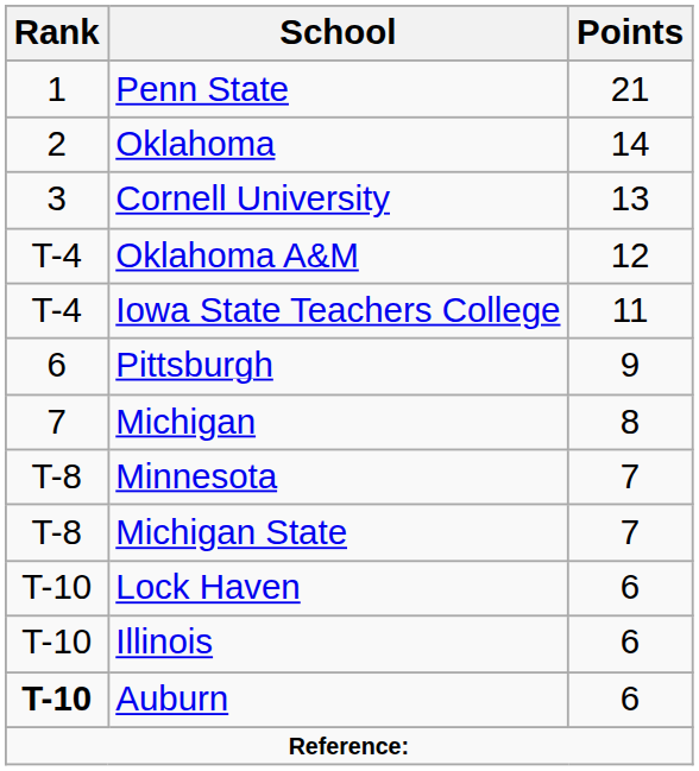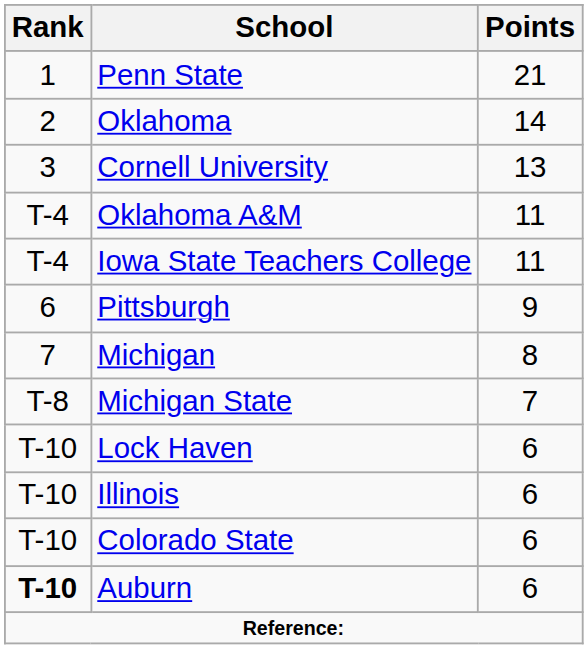Oklahoma A&M | Points: 12 -> 11
- row: T-8 | Minnesota | 7
+ row: T-10 | Colorado State | 6
